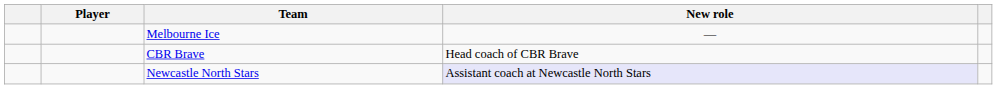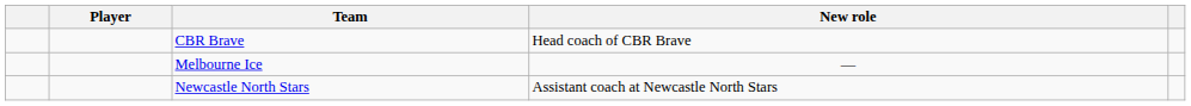rows swapped: Melbourne Ice <-> CBR Brave
Newcastle North Stars | New role: lavender background -> no background
